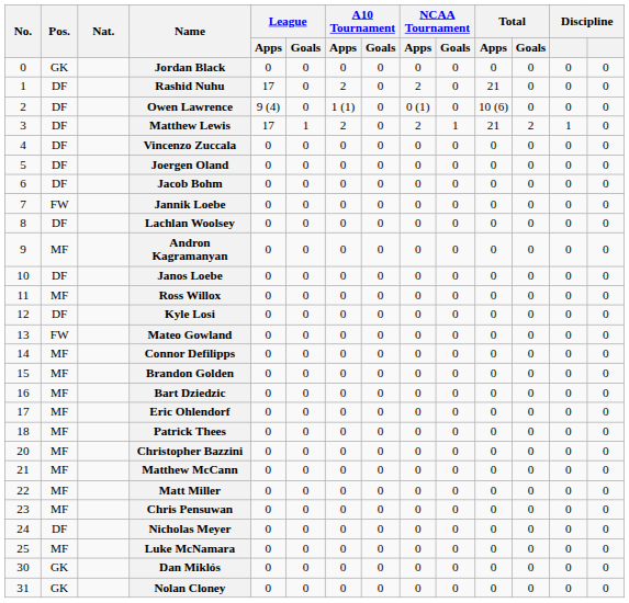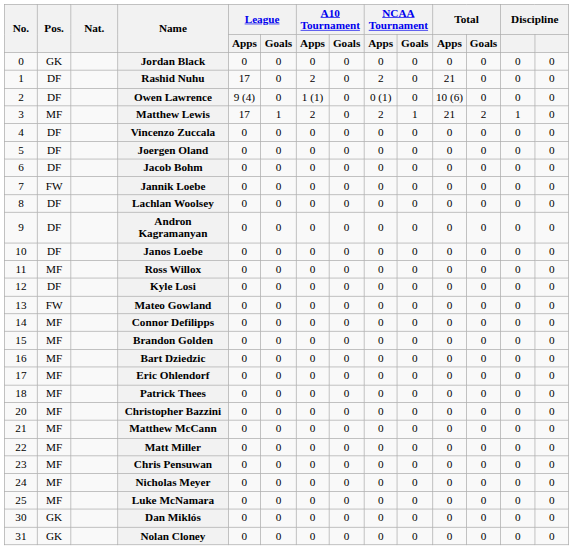Matthew Lewis | Pos.: DF -> MF
Andron Kagramanyan | Pos.: MF -> DF
Nicholas Meyer | Pos.: DF -> MF
